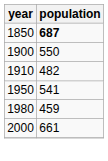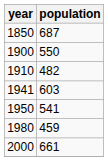1850 | population: bold -> normal
+ row: 1941 | 603
